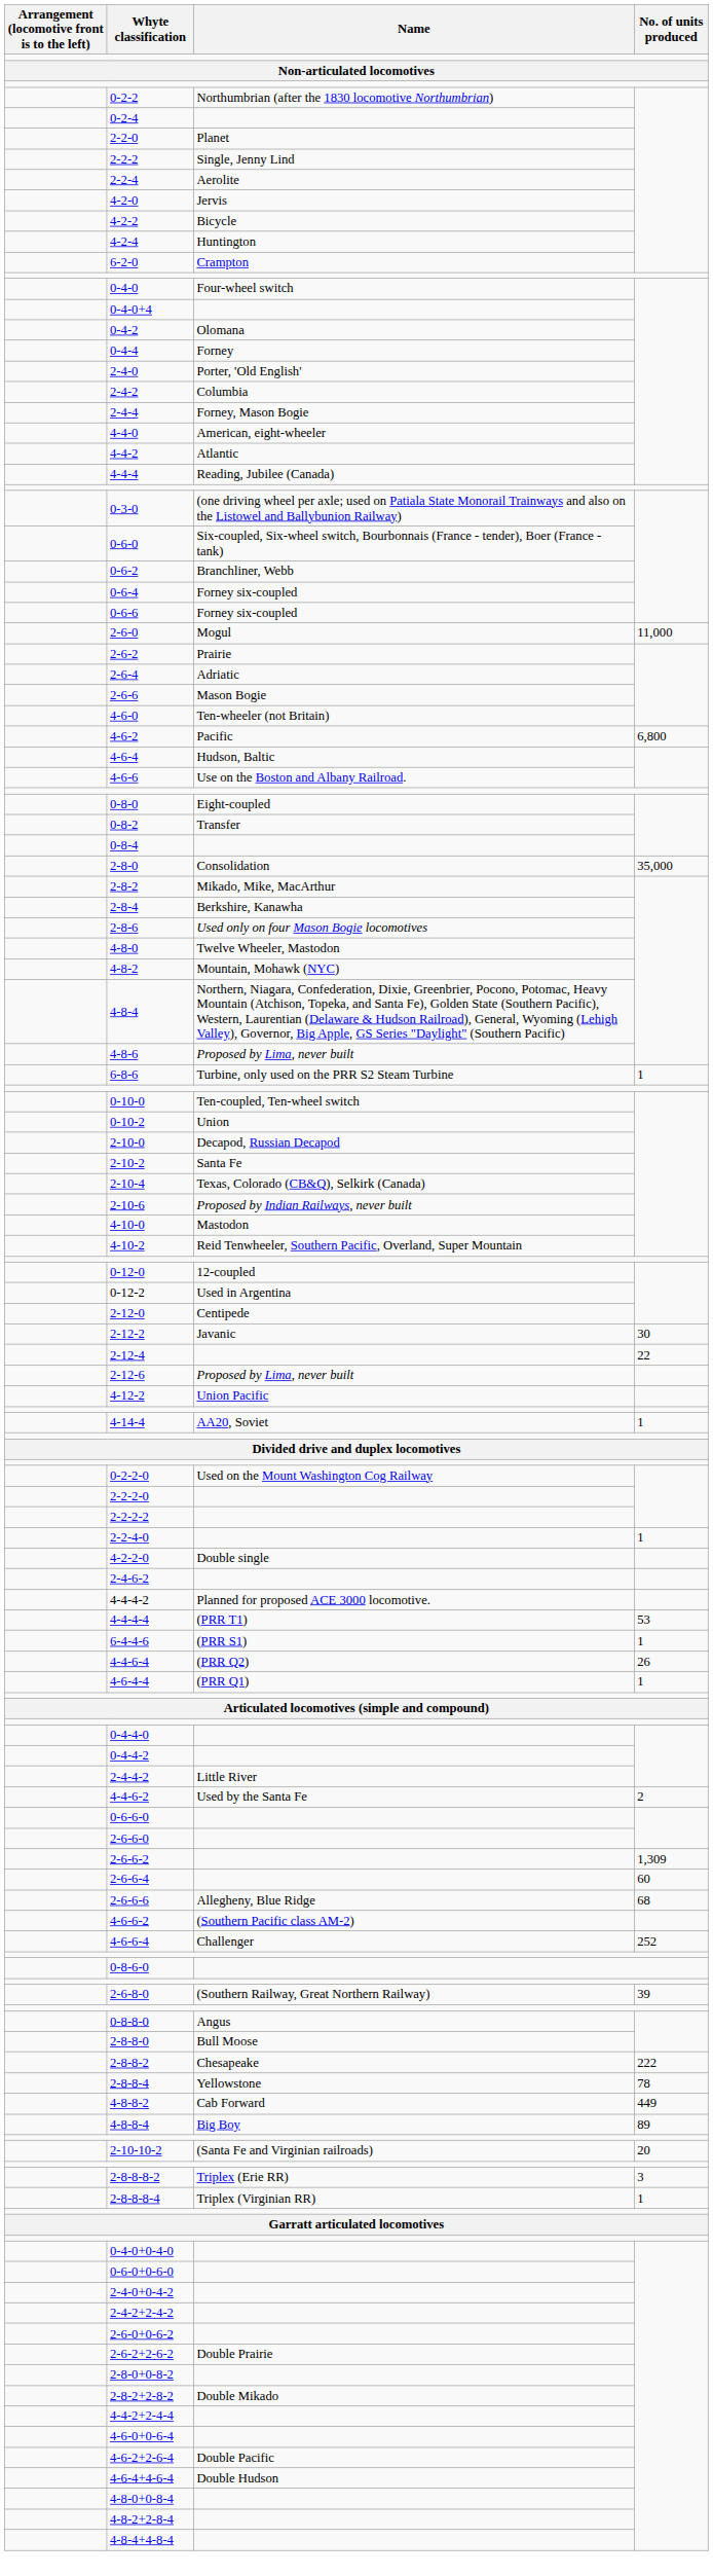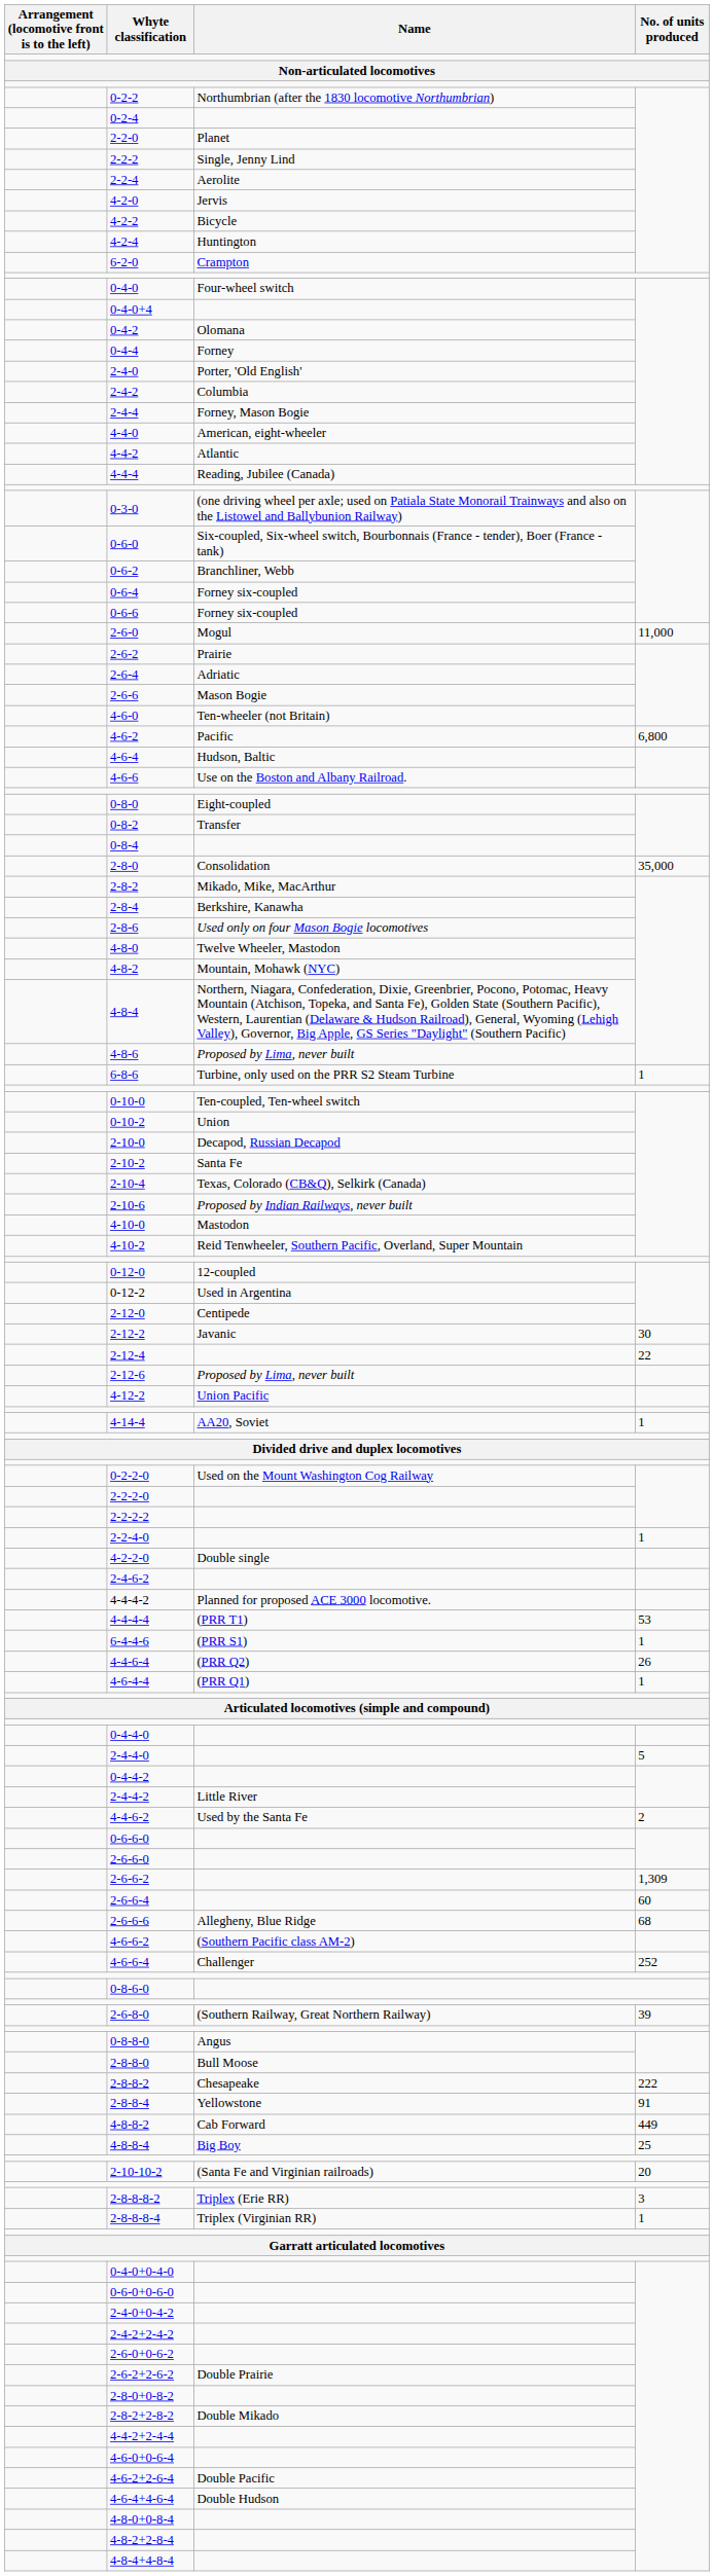+ row: 2-4-4-0 | 5
2-8-8-4 | No. of units produced: 78 -> 91
4-8-8-4 | No. of units produced: 89 -> 25
